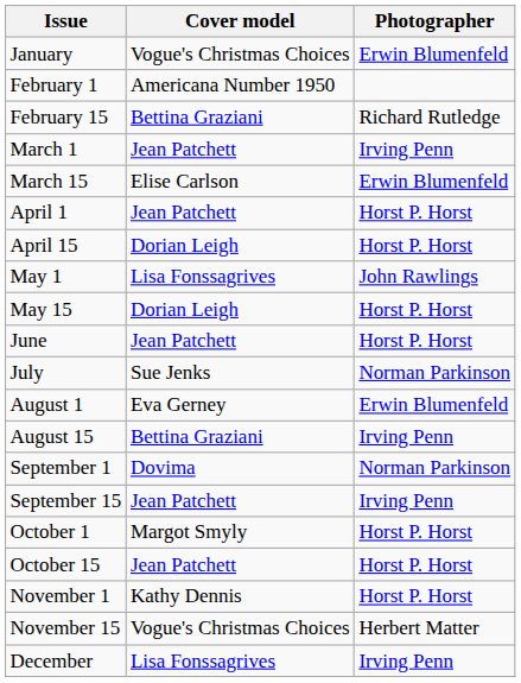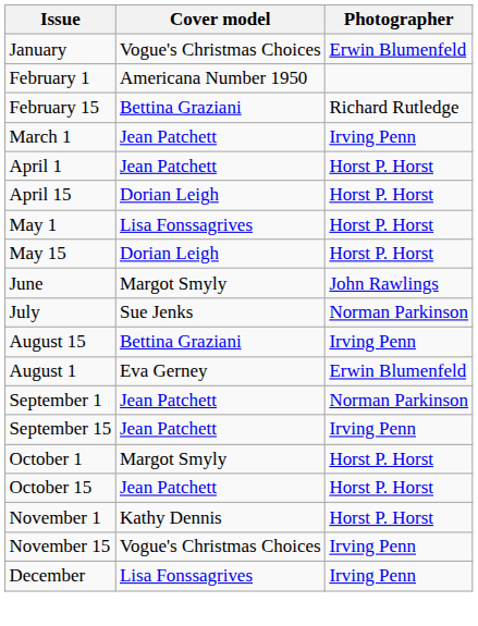- row: March 15 | Elise Carlson | Erwin Blumenfeld
May 1 | Photographer: John Rawlings -> Horst P. Horst
June | Cover model: Jean Patchett -> Margot Smyly
June | Photographer: Horst P. Horst -> John Rawlings
rows swapped: August 1 <-> August 15
September 1 | Cover model: Dovima -> Jean Patchett
November 15 | Photographer: Herbert Matter -> Irving Penn
